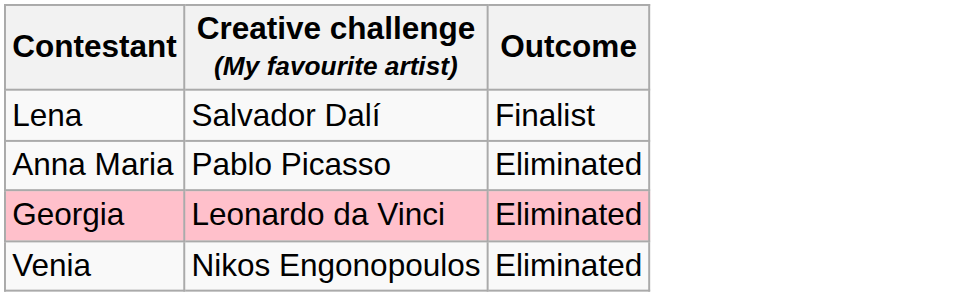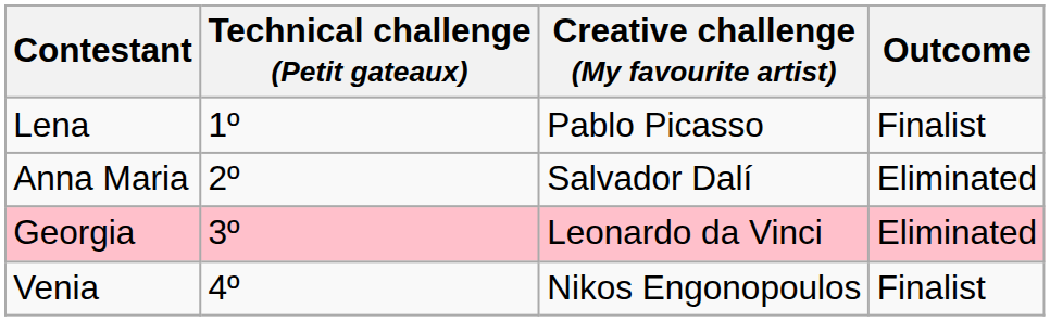+ column: Technical challenge (Petit gateaux) | 1º | 2º | 3º | 4º
Lena | Creative challenge (My favourite artist): Salvador Dalí -> Pablo Picasso
Anna Maria | Creative challenge (My favourite artist): Pablo Picasso -> Salvador Dalí
Venia | Outcome: Eliminated -> Finalist
